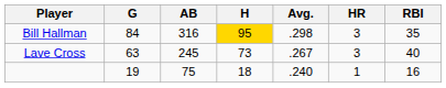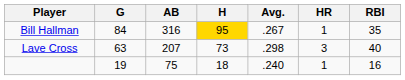Bill Hallman | Avg.: .298 -> .267
Bill Hallman | HR: 3 -> 1
Lave Cross | AB: 245 -> 207
Lave Cross | Avg.: .267 -> .298
